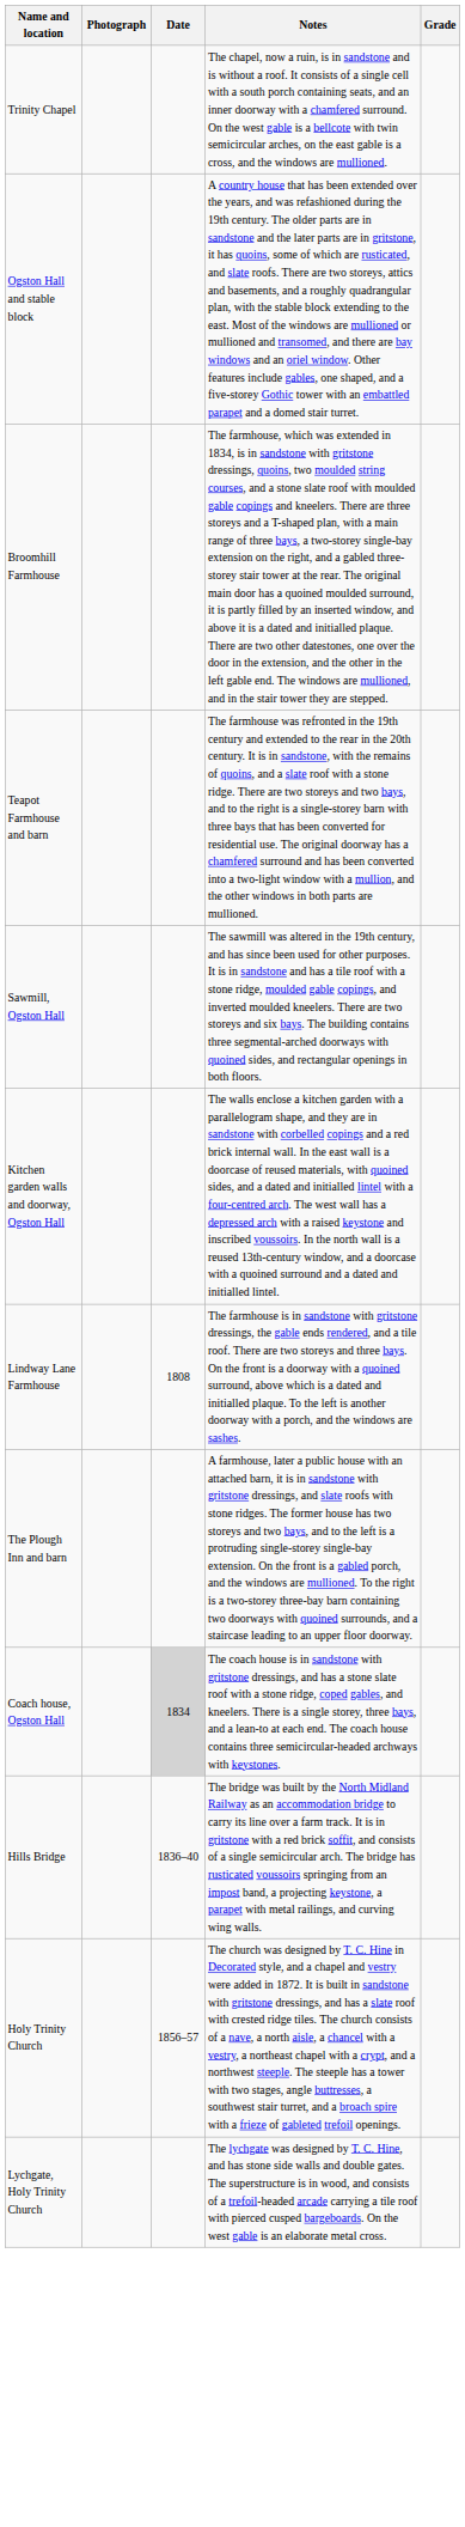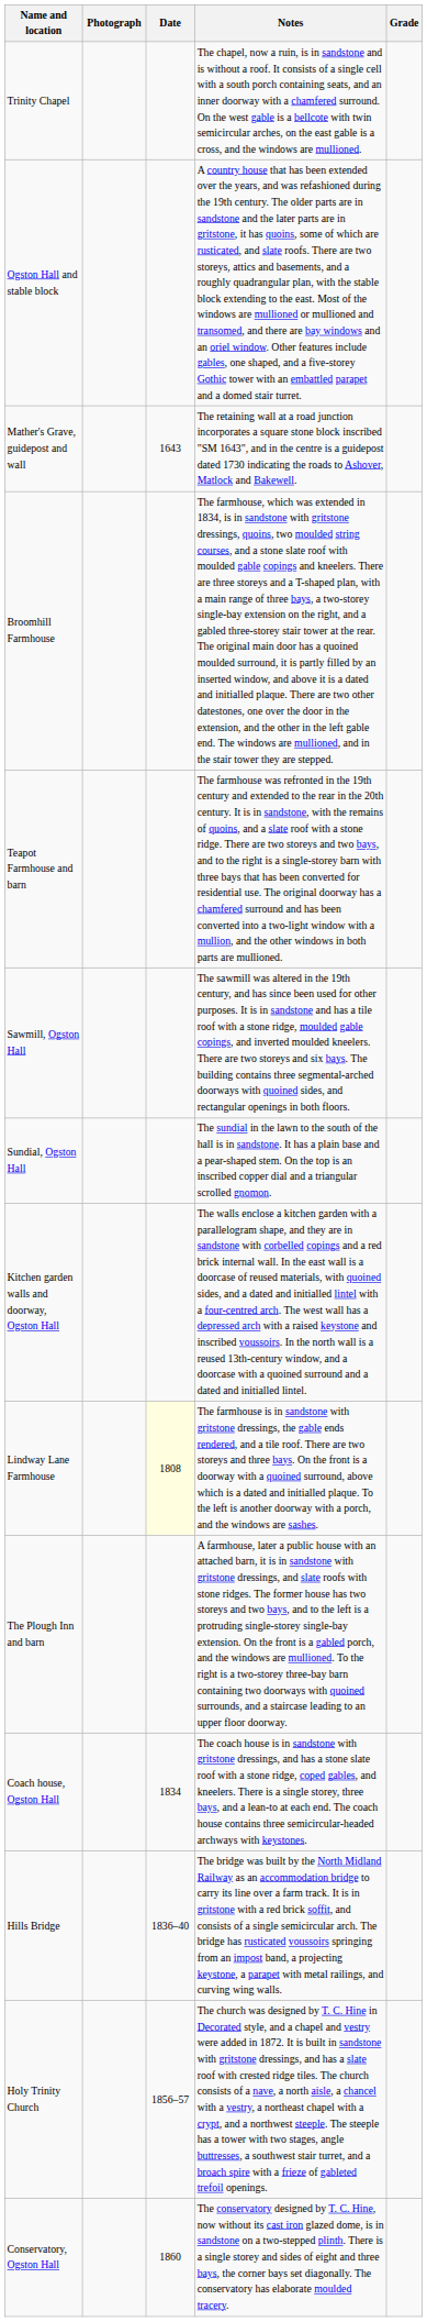+ row: Mather's Grave, guidepost and wall | 1643 | The retaining wall at a road junction incorporates a square stone block inscribed "SM 1643", and in the centre is a guidepost dated 1730 indicating the roads to Ashover, Matlock and Bakewell.
+ row: Sundial, Ogston Hall | The sundial in the lawn to the south of the hall is in sandstone. It has a plain base and a pear-shaped stem. On the top is an inscribed copper dial and a triangular scrolled gnomon.
Lindway Lane Farmhouse | Date: no background -> lightyellow background
Coach house, Ogston Hall | Date: lightgrey background -> no background
- row: Lychgate, Holy Trinity Church | The lychgate was designed by T. C. Hine, and has stone side walls and double gates. The superstructure is in wood, and consists of a trefoil-headed arcade carrying a tile roof with pierced cusped bargeboards. On the west gable is an elaborate metal cross.
+ row: Conservatory, Ogston Hall | 1860 | The conservatory designed by T. C. Hine, now without its cast iron glazed dome, is in sandstone on a two-stepped plinth. There is a single storey and sides of eight and three bays, the corner bays set diagonally. The conservatory has elaborate moulded tracery.
